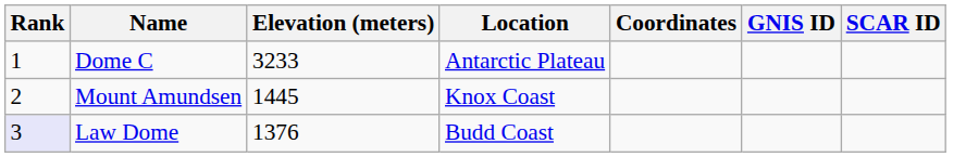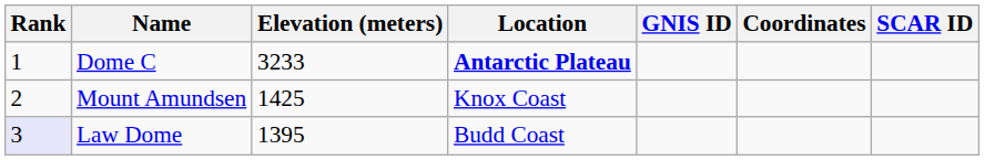columns swapped: Coordinates <-> GNIS ID
Dome C | Location: normal -> bold
Mount Amundsen | Elevation (meters): 1445 -> 1425
Law Dome | Elevation (meters): 1376 -> 1395
